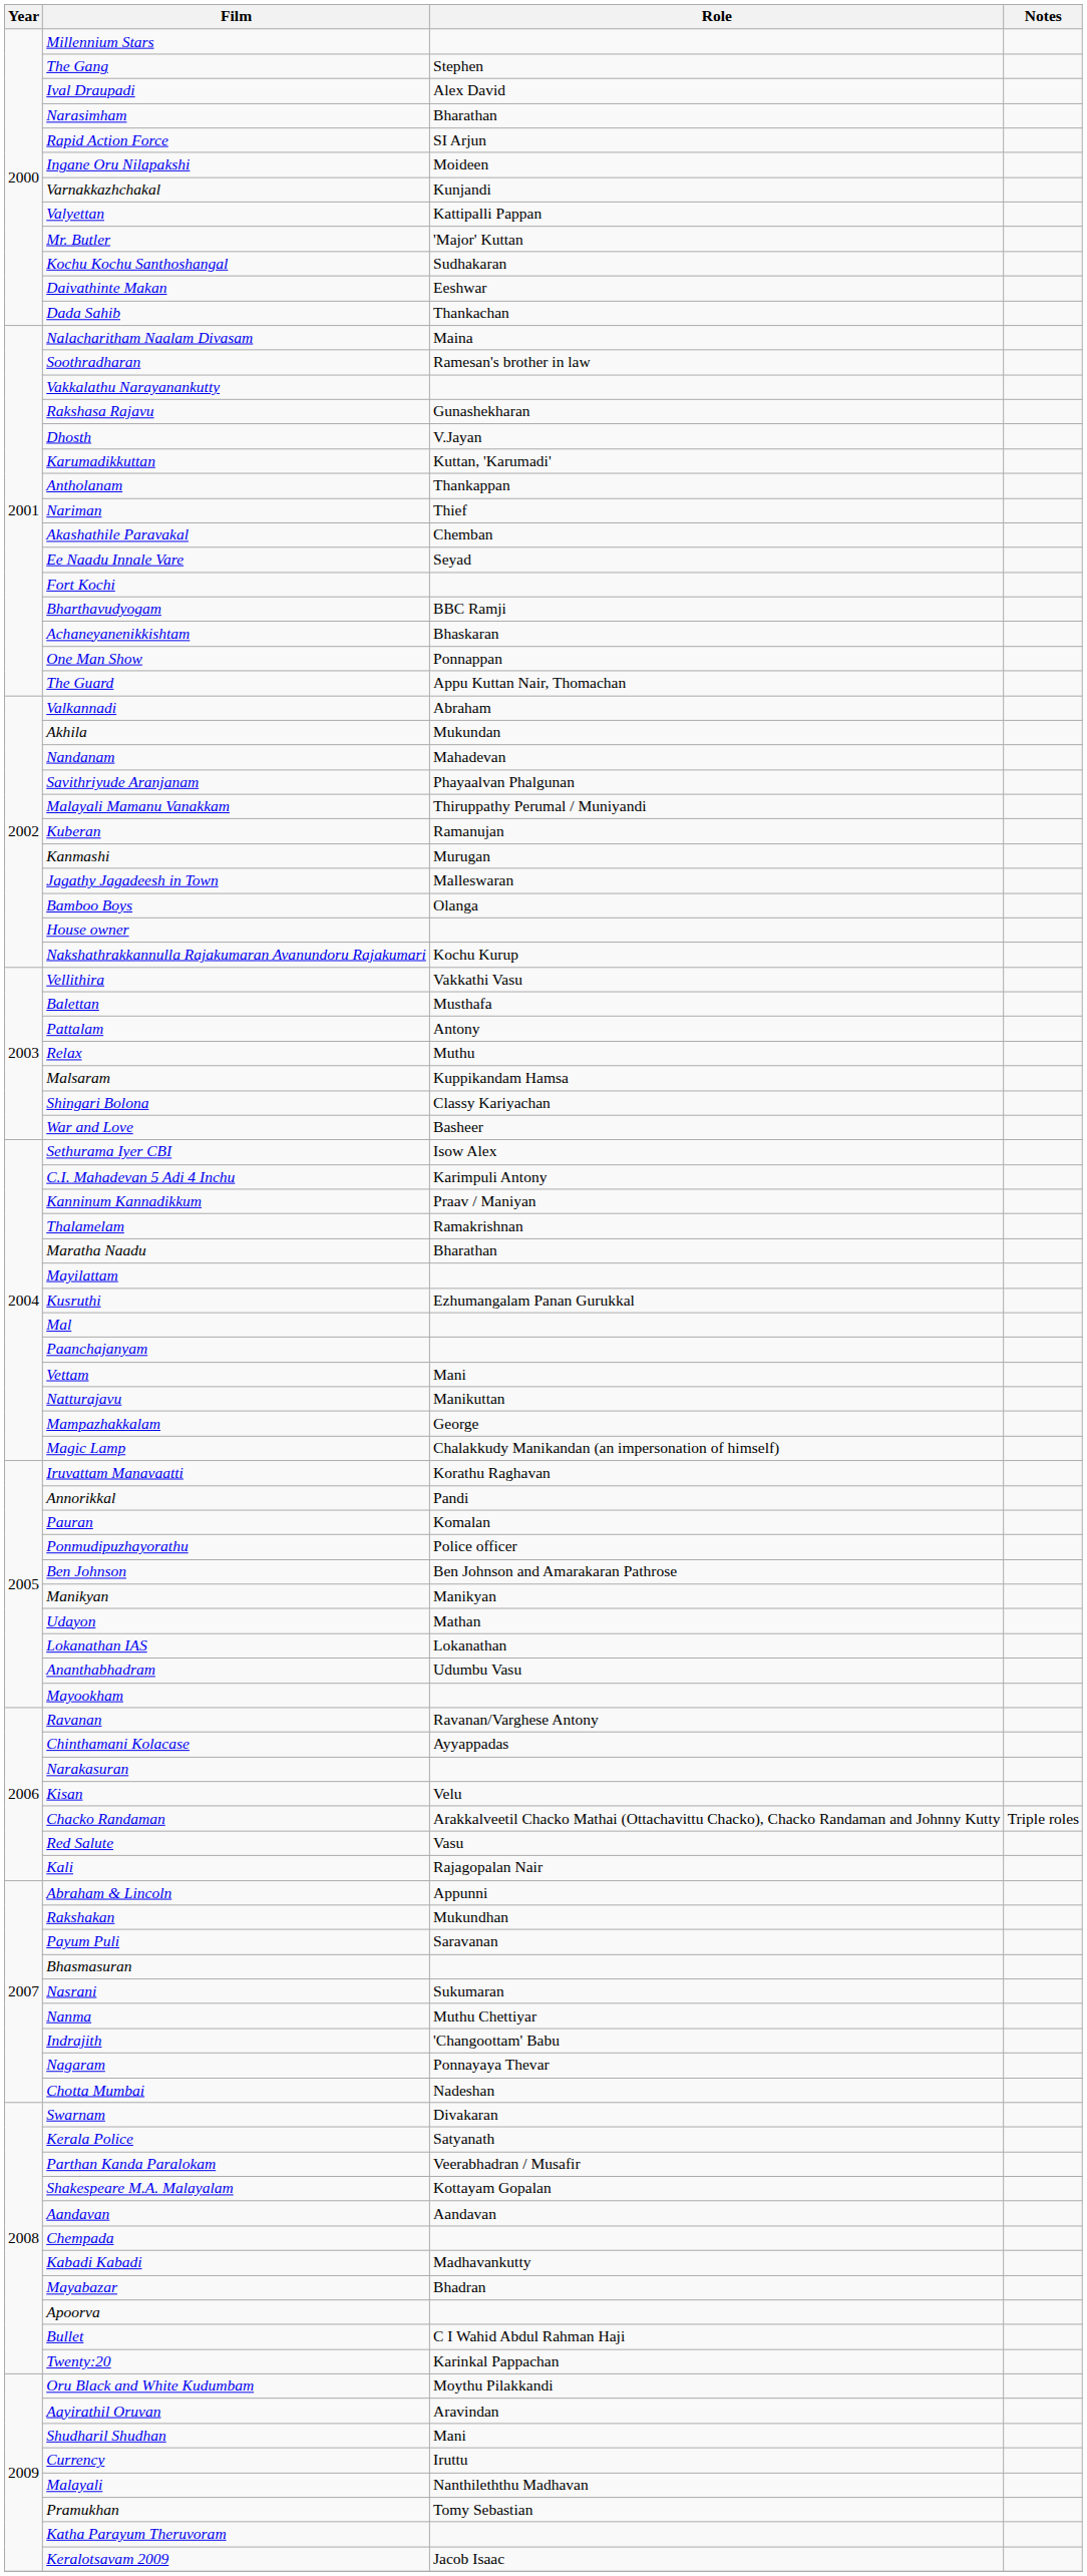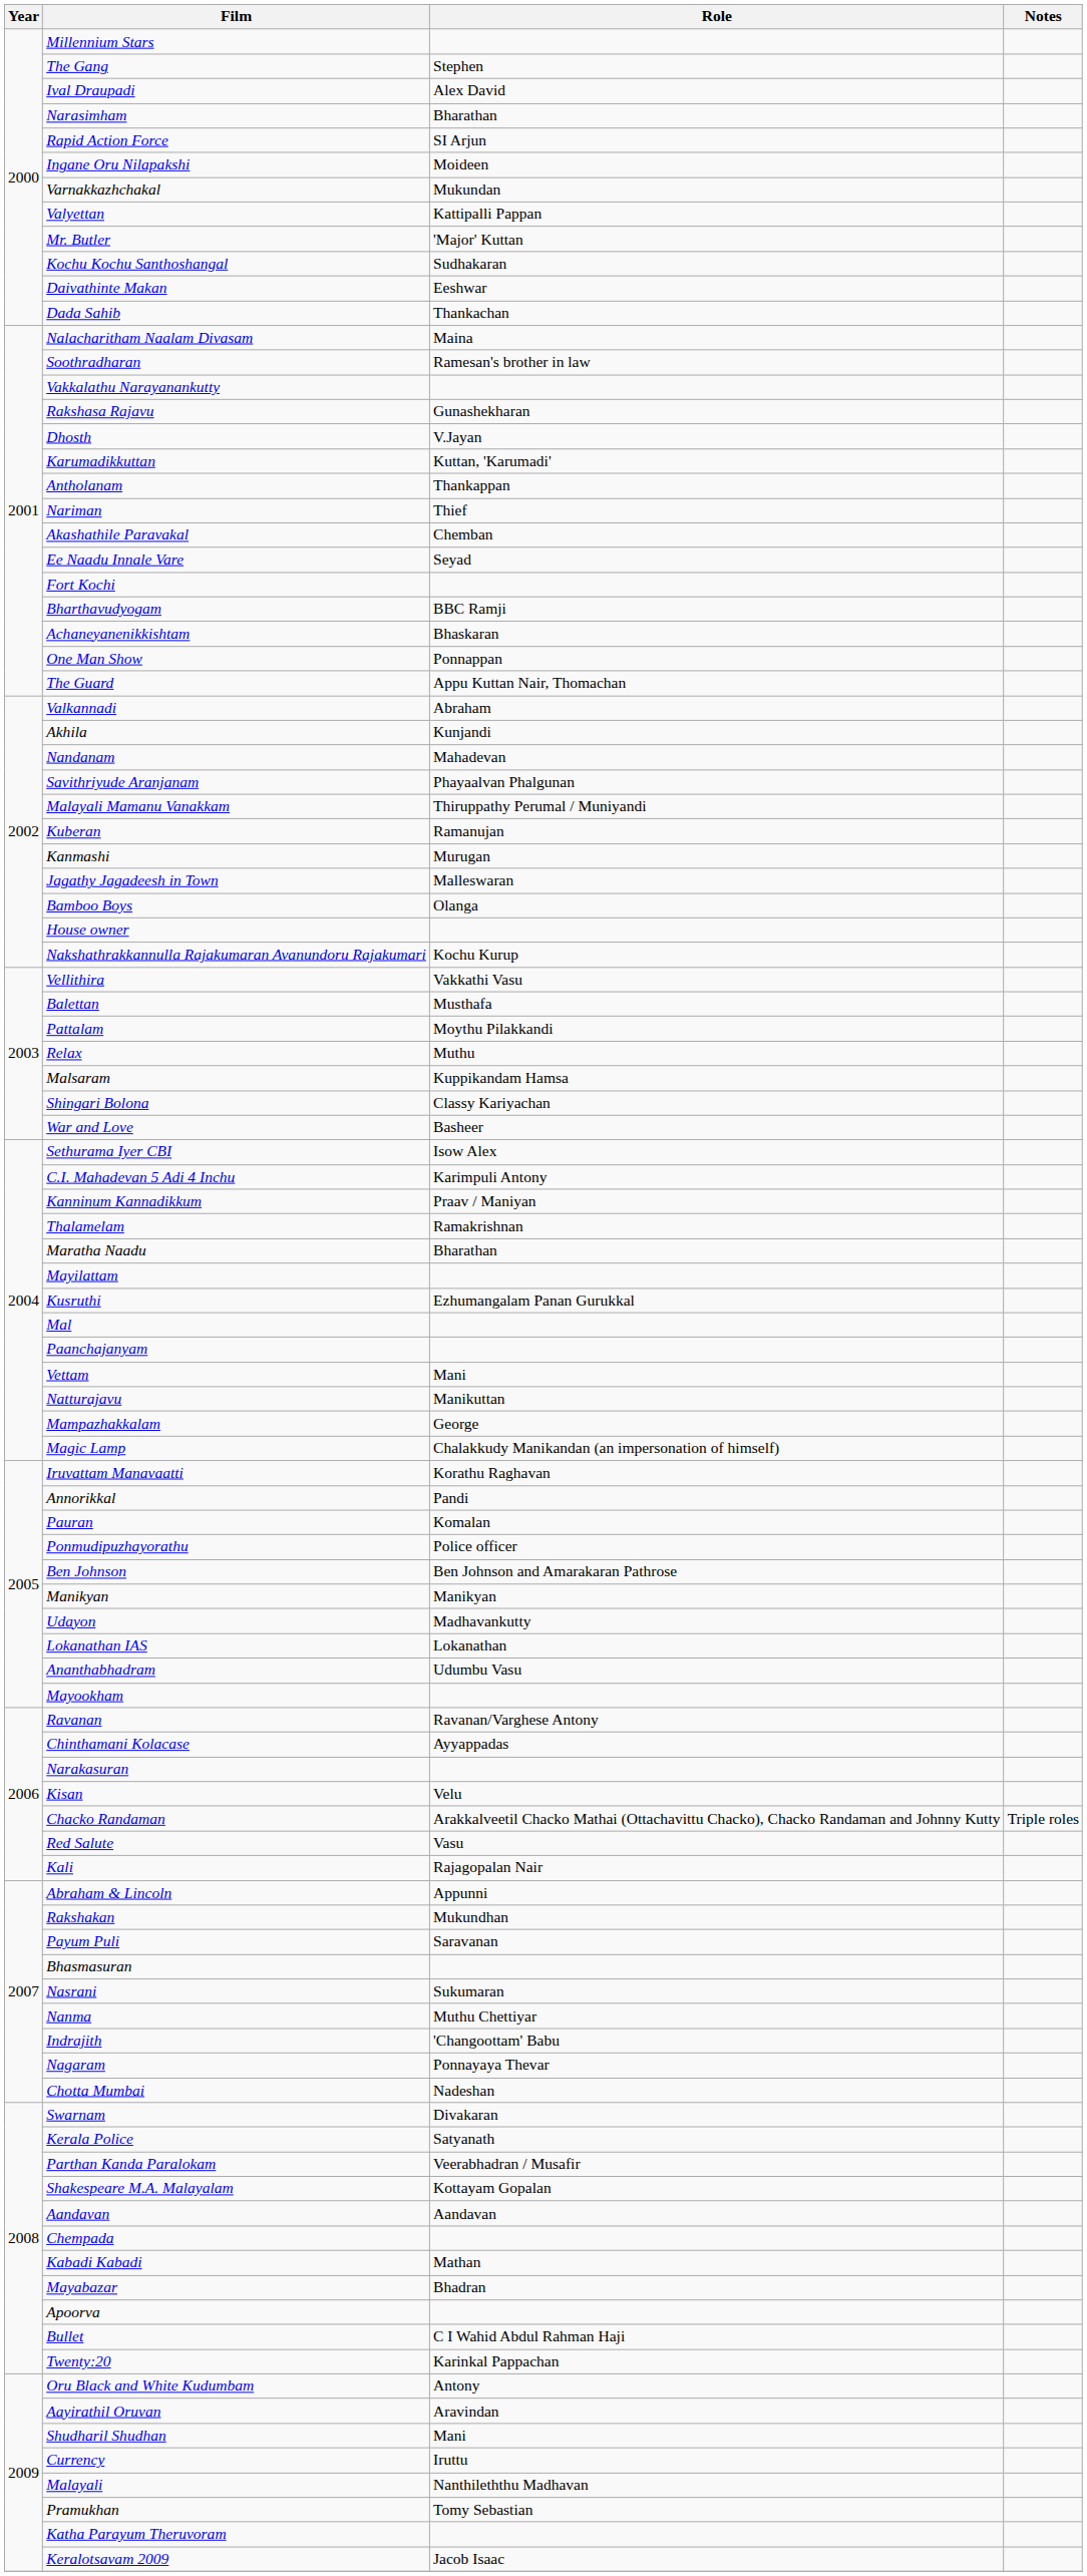Varnakkazhchakal | Role: Kunjandi -> Mukundan
Akhila | Role: Mukundan -> Kunjandi
Pattalam | Role: Antony -> Moythu Pilakkandi
Udayon | Role: Mathan -> Madhavankutty
Kabadi Kabadi | Role: Madhavankutty -> Mathan
Oru Black and White Kudumbam | Role: Moythu Pilakkandi -> Antony
